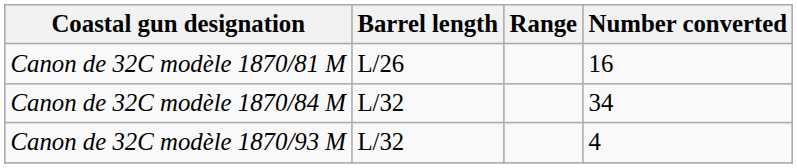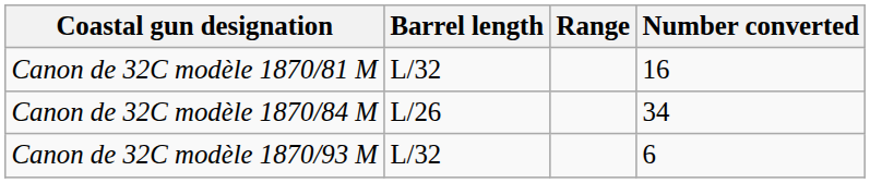Canon de 32C modèle 1870/81 M | Barrel length: L/26 -> L/32
Canon de 32C modèle 1870/84 M | Barrel length: L/32 -> L/26
Canon de 32C modèle 1870/93 M | Number converted: 4 -> 6
